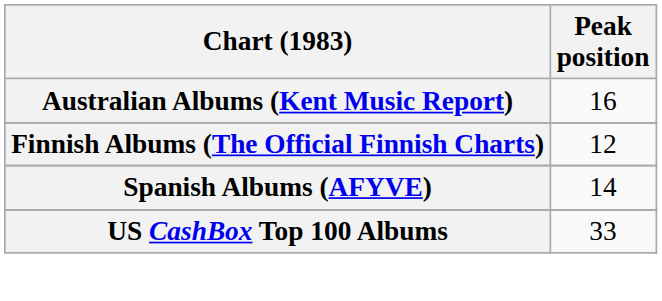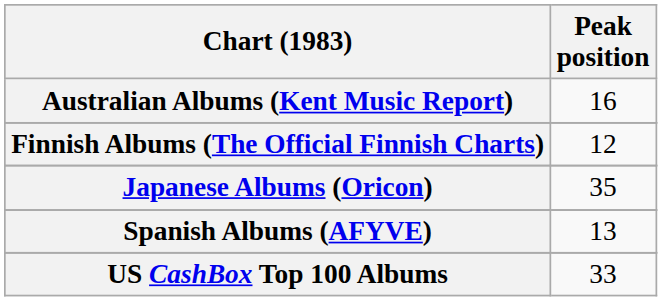+ row: Japanese Albums (Oricon) | 35
Spanish Albums (AFYVE) | Peak position: 14 -> 13
